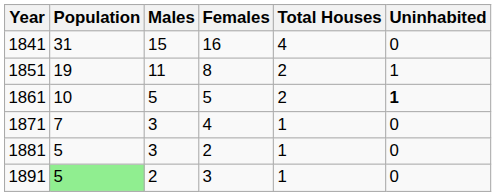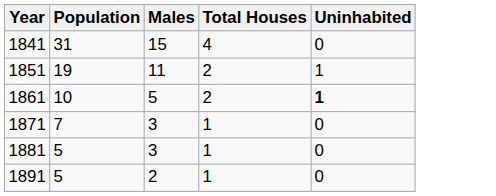- column: Females | 16 | 8 | 5 | 4 | 2 | 3
1891 | Population: lightgreen background -> no background
